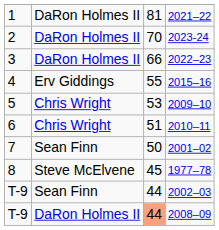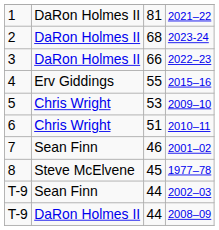2023-24 | column 3: 70 -> 68
2001–02 | column 3: 50 -> 46
2008–09 | column 3: lightsalmon background -> no background
